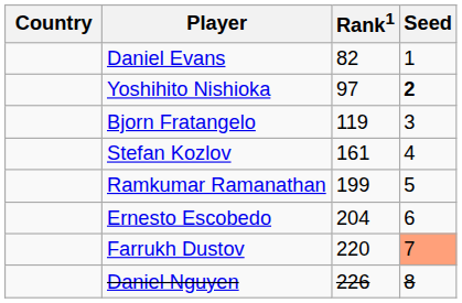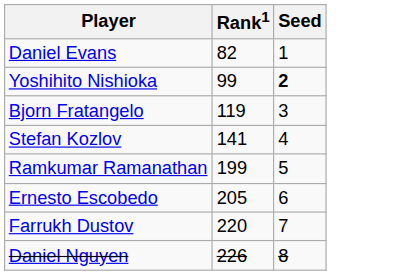- column: Country
Yoshihito Nishioka | Rank1: 97 -> 99
Stefan Kozlov | Rank1: 161 -> 141
Ernesto Escobedo | Rank1: 204 -> 205
Farrukh Dustov | Seed: lightsalmon background -> no background
